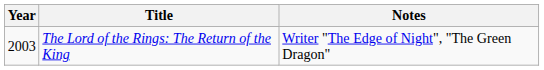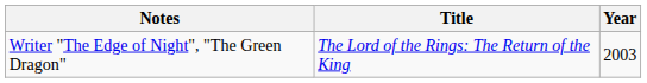columns swapped: Year <-> Notes
